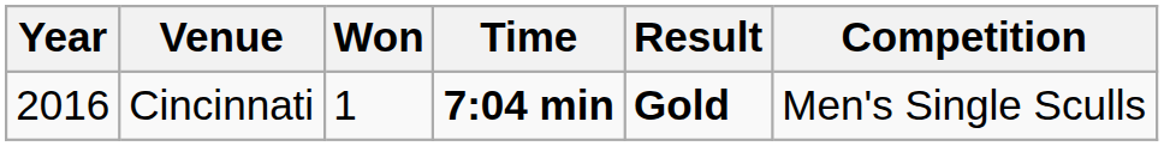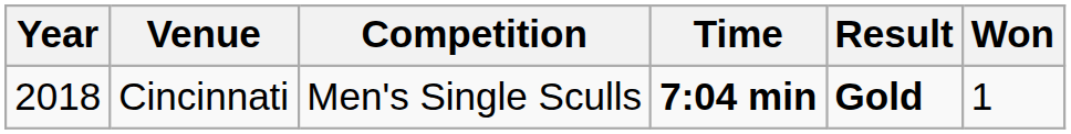columns swapped: Competition <-> Won
Cincinnati | Year: 2016 -> 2018
